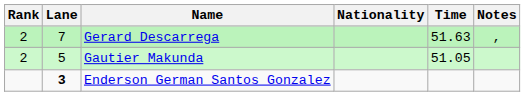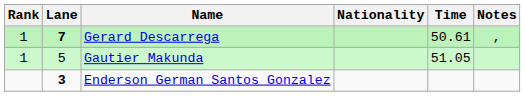Gerard Descarrega | Rank: 2 -> 1
Gerard Descarrega | Lane: normal -> bold
Gerard Descarrega | Time: 51.63 -> 50.61
Gautier Makunda | Rank: 2 -> 1
